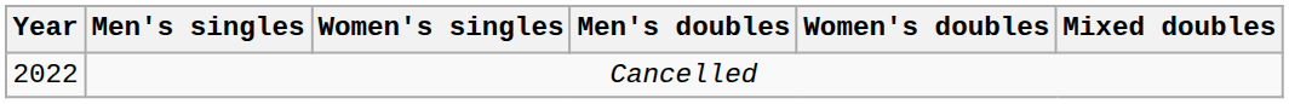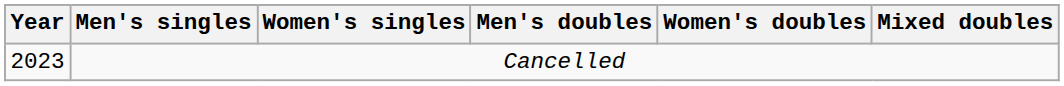Cancelled | Year: 2022 -> 2023
